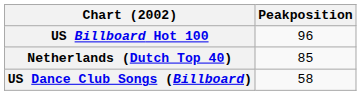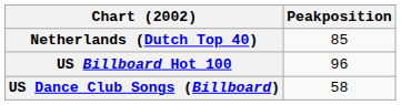rows swapped: Netherlands (Dutch Top 40) <-> US Billboard Hot 100
